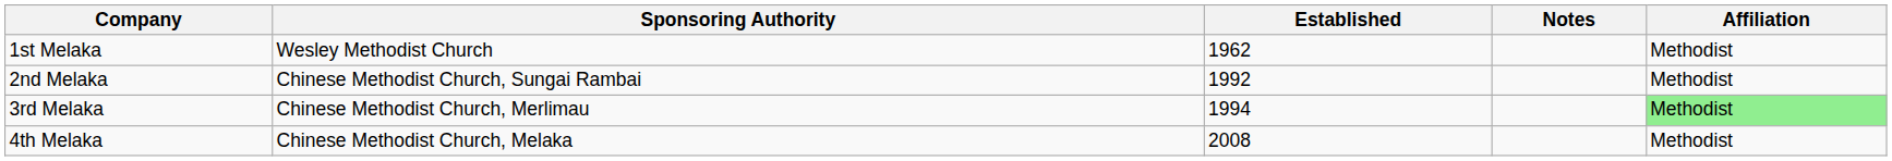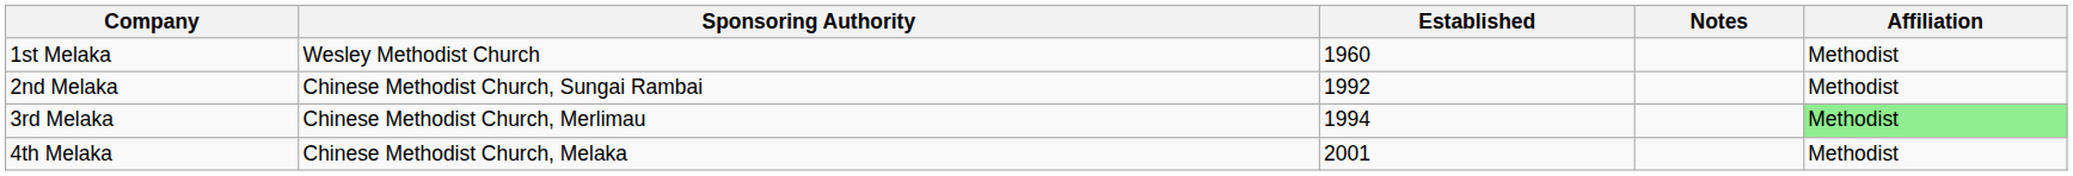1st Melaka | Established: 1962 -> 1960
4th Melaka | Established: 2008 -> 2001
